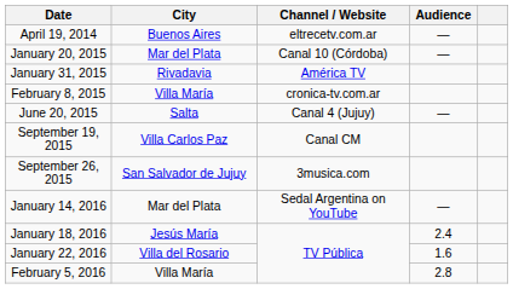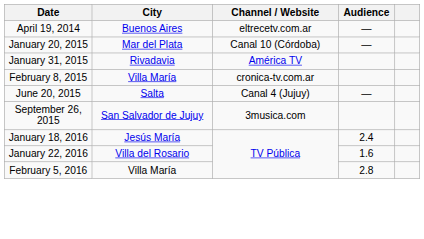- row: September 19, 2015 | Villa Carlos Paz | Canal CM
- row: January 14, 2016 | Mar del Plata | Sedal Argentina on YouTube | —
